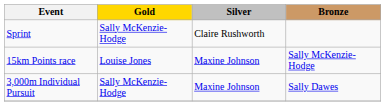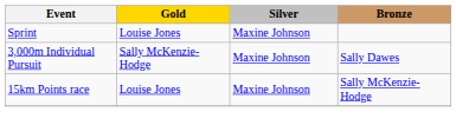Sprint | Gold: Sally McKenzie-Hodge -> Louise Jones
Sprint | Silver: Claire Rushworth -> Maxine Johnson
rows swapped: 3,000m Individual Pursuit <-> 15km Points race
